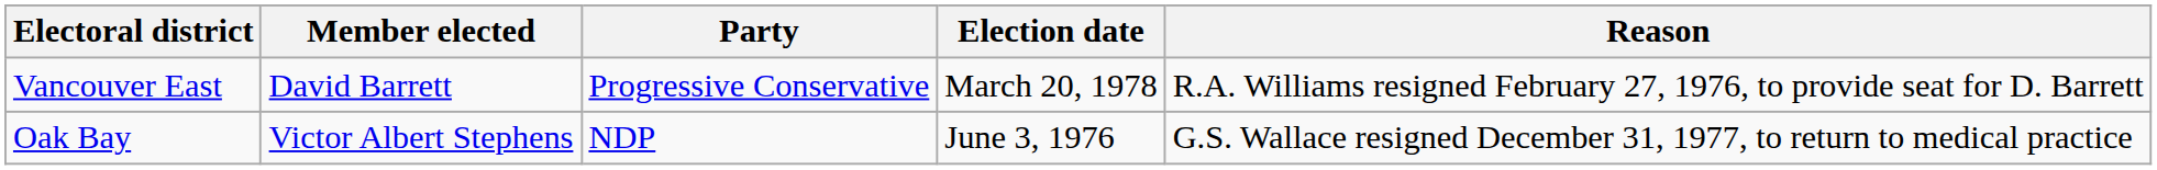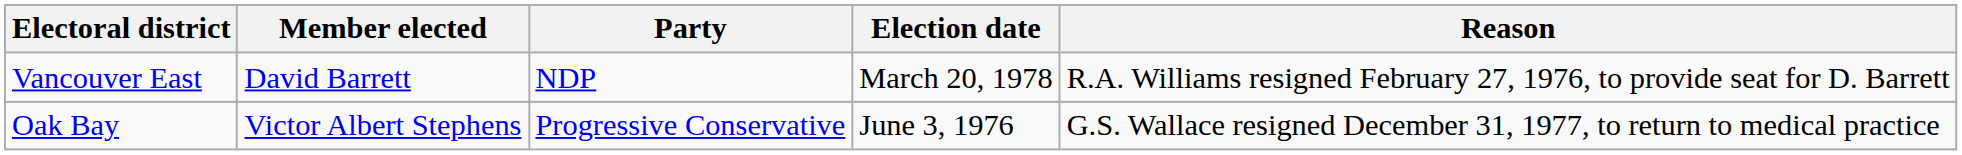Vancouver East | Party: Progressive Conservative -> NDP
Oak Bay | Party: NDP -> Progressive Conservative
